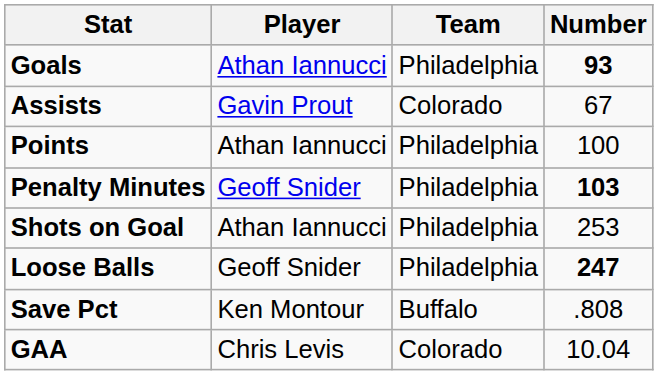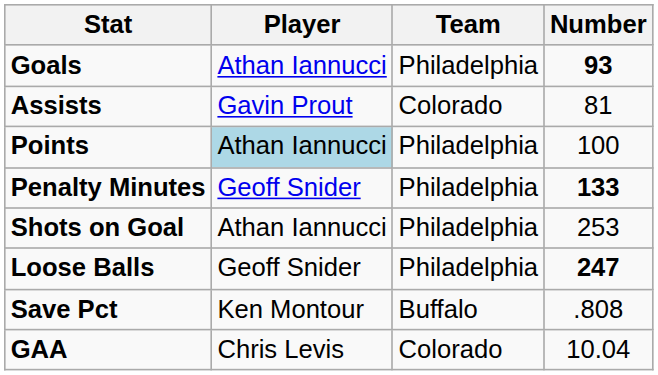Assists | Number: 67 -> 81
Points | Player: no background -> lightblue background
Penalty Minutes | Number: 103 -> 133
